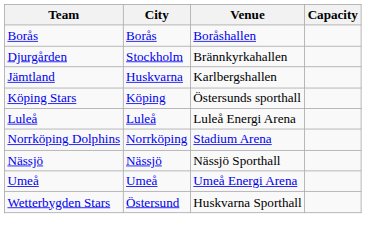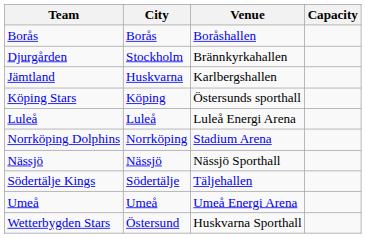+ row: Södertälje Kings | Södertälje | Täljehallen
